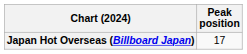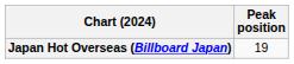Japan Hot Overseas (Billboard Japan) | Peak position: 17 -> 19
